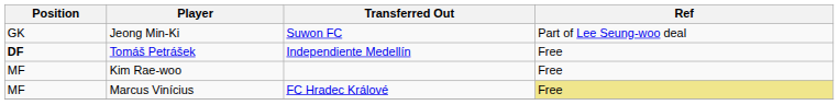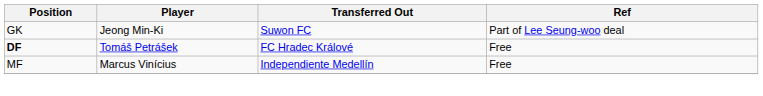Tomáš Petrášek | Transferred Out: Independiente Medellín -> FC Hradec Králové
- row: MF | Kim Rae-woo | Free
Marcus Vinícius | Transferred Out: FC Hradec Králové -> Independiente Medellín
Marcus Vinícius | Ref: khaki background -> no background
